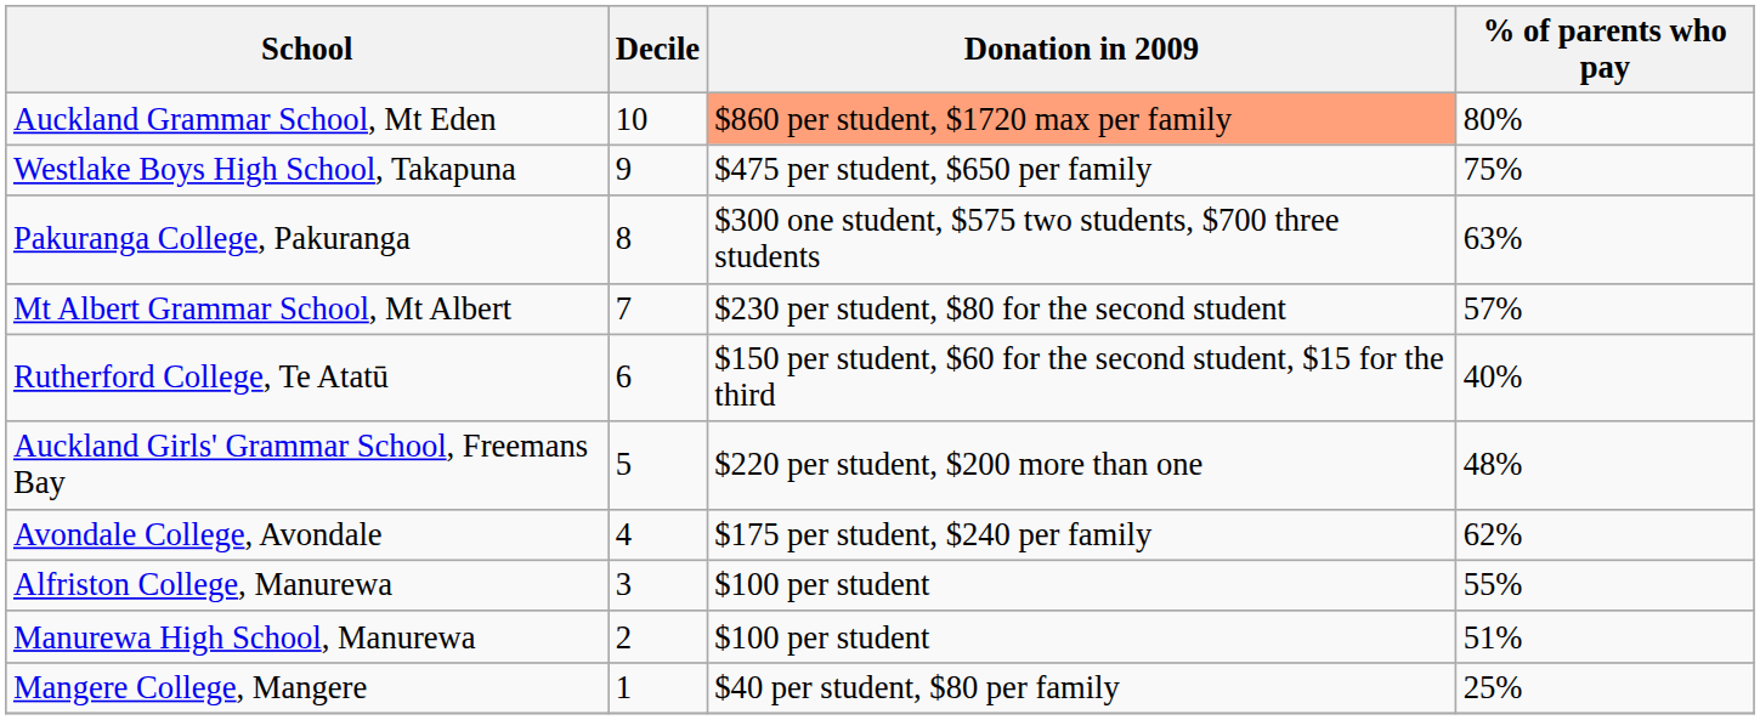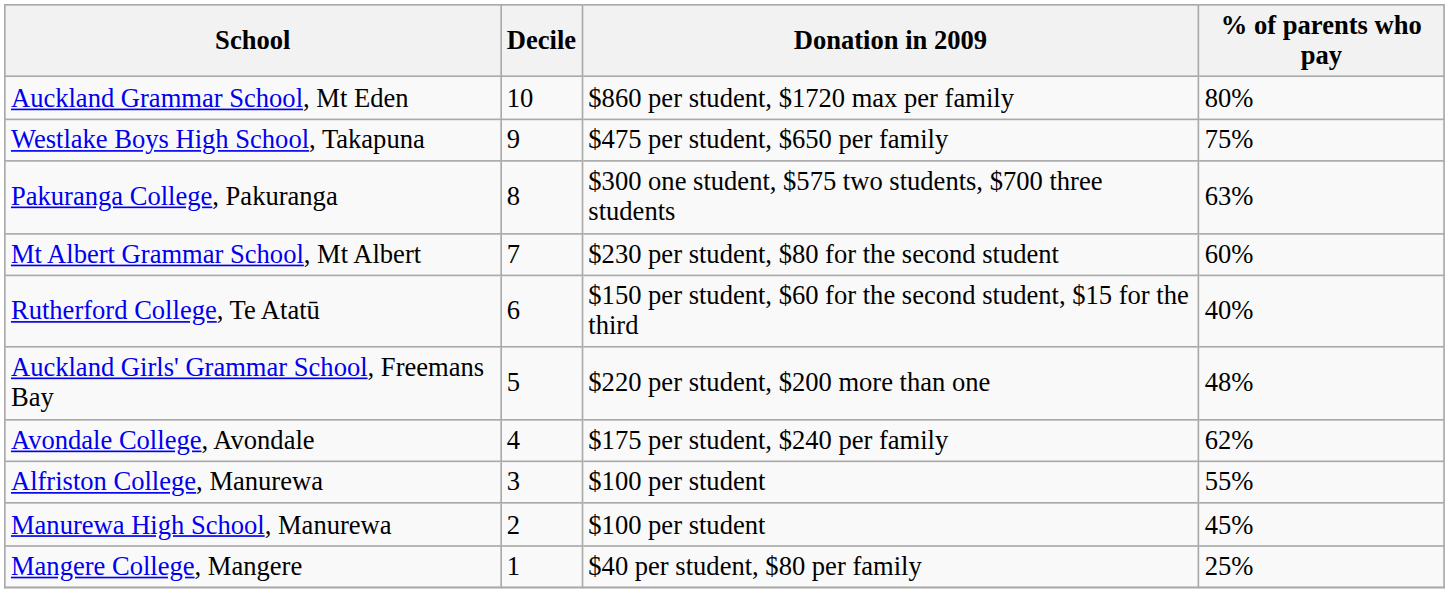Auckland Grammar School, Mt Eden | Donation in 2009: lightsalmon background -> no background
Mt Albert Grammar School, Mt Albert | % of parents who pay: 57% -> 60%
Manurewa High School, Manurewa | % of parents who pay: 51% -> 45%
